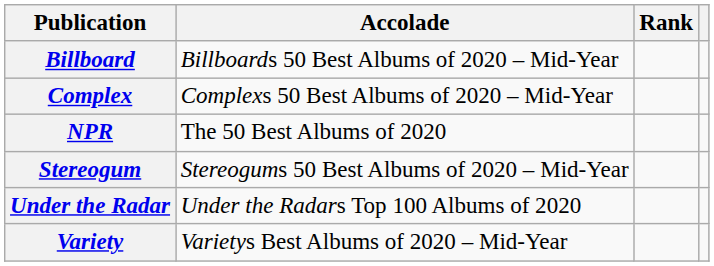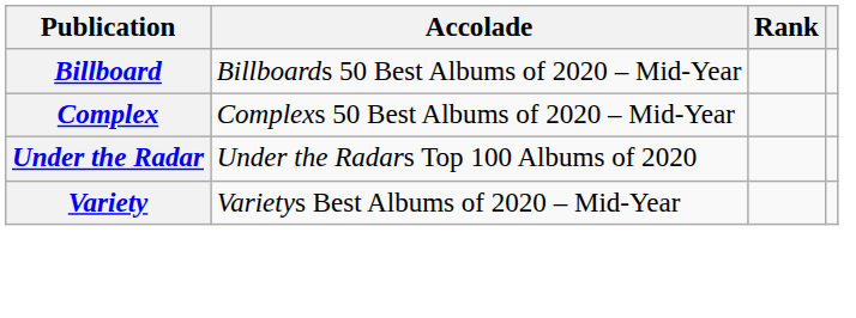- row: NPR | The 50 Best Albums of 2020
- row: Stereogum | Stereogums 50 Best Albums of 2020 – Mid-Year
